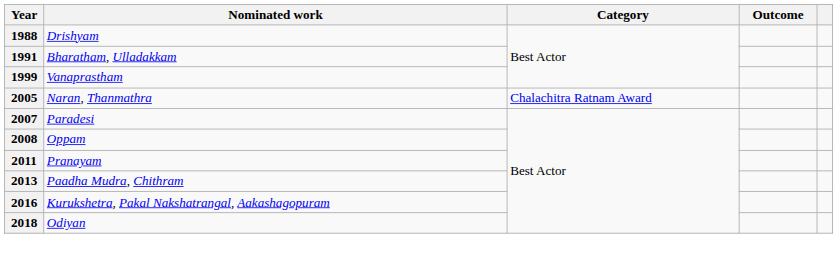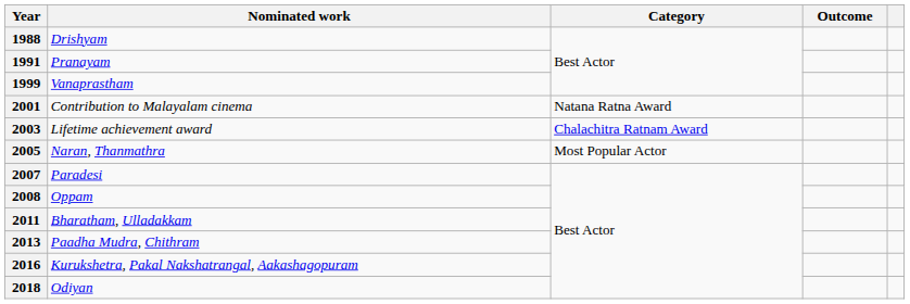1991 | Nominated work: Bharatham, Ulladakkam -> Pranayam
+ row: 2001 | Contribution to Malayalam cinema | Natana Ratna Award
+ row: 2003 | Lifetime achievement award | Chalachitra Ratnam Award
2005 | Category: Chalachitra Ratnam Award -> Most Popular Actor
2011 | Nominated work: Pranayam -> Bharatham, Ulladakkam
